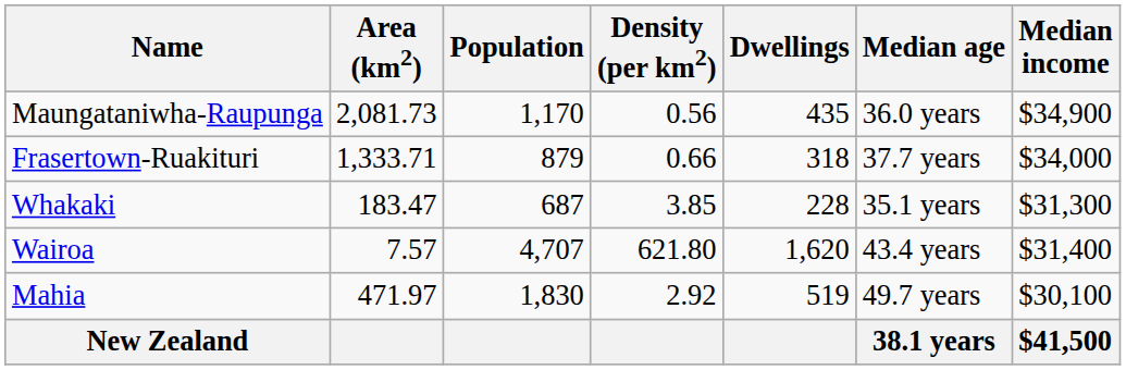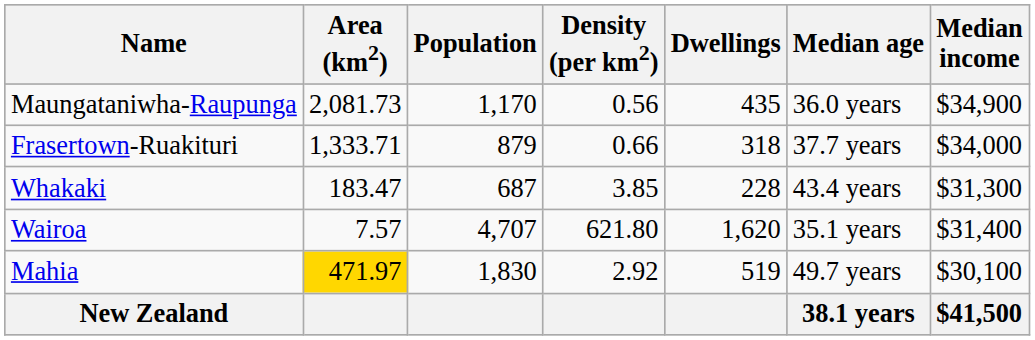Whakaki | Median age: 35.1 years -> 43.4 years
Wairoa | Median age: 43.4 years -> 35.1 years
Mahia | Area (km2): no background -> gold background
